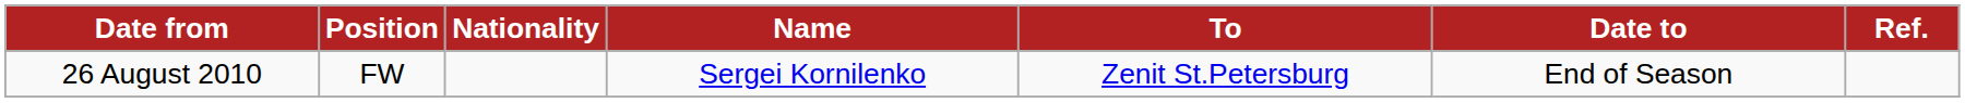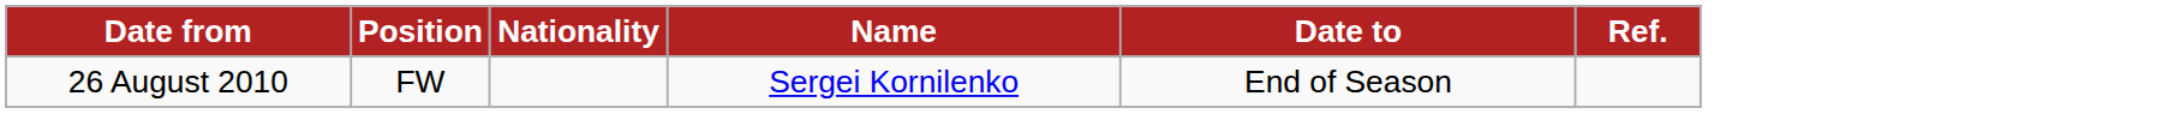- column: To | Zenit St.Petersburg
